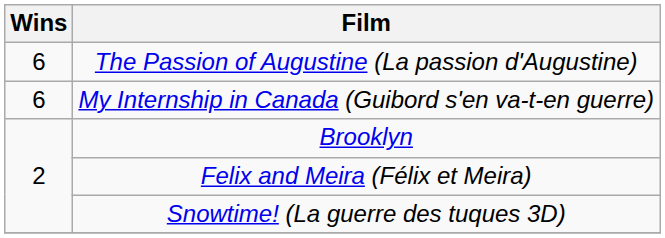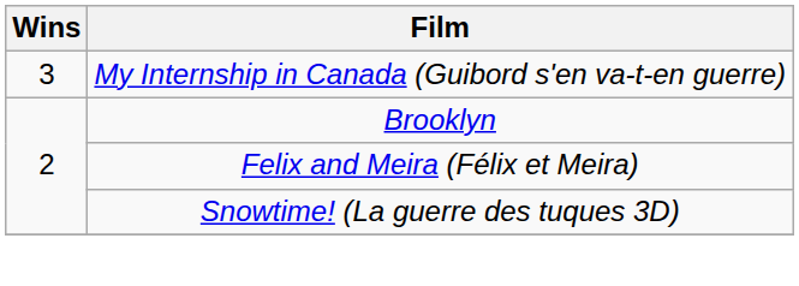- row: 6 | The Passion of Augustine (La passion d'Augustine)
My Internship in Canada (Guibord s'en va-t-en guerre) | Wins: 6 -> 3
